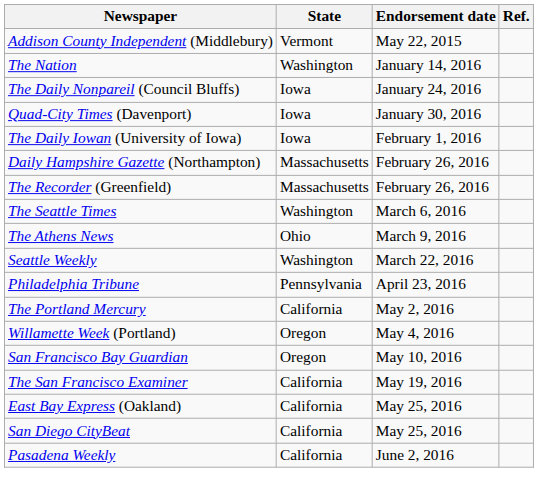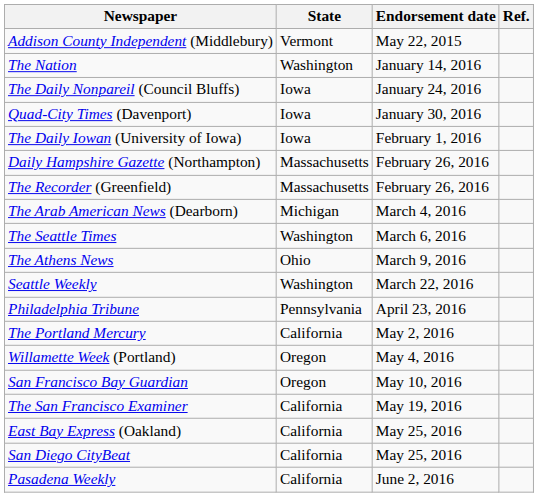+ row: The Arab American News (Dearborn) | Michigan | March 4, 2016
